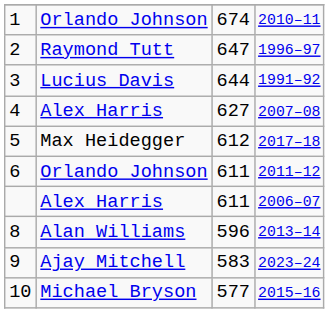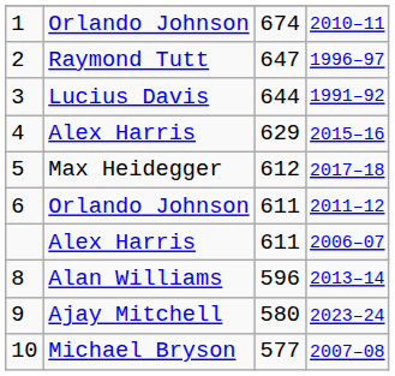4 | column 3: 627 -> 629
4 | column 4: 2007–08 -> 2015–16
9 | column 3: 583 -> 580
10 | column 4: 2015–16 -> 2007–08
